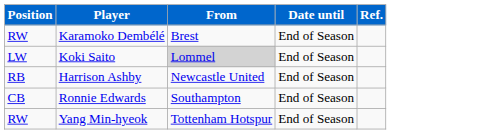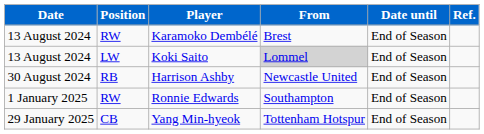+ column: Date | 13 August 2024 | 13 August 2024 | 30 August 2024 | 1 January 2025 | 29 January 2025
Ronnie Edwards | Position: CB -> RW
Yang Min-hyeok | Position: RW -> CB
